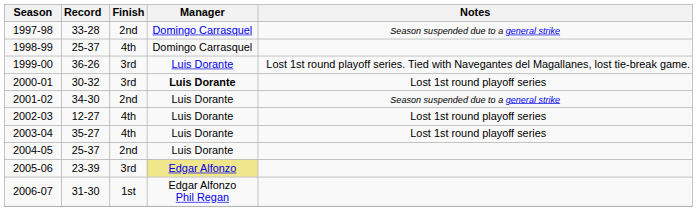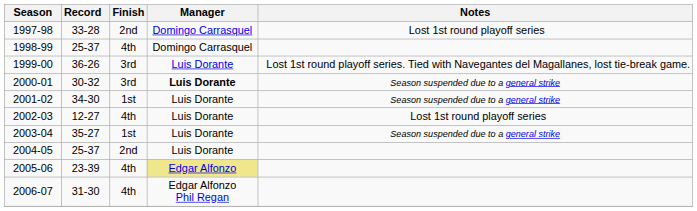1997-98 | Notes: Season suspended due to a general strike -> Lost 1st round playoff series
2000-01 | Notes: Lost 1st round playoff series -> Season suspended due to a general strike
2001-02 | Finish: 2nd -> 1st
2003-04 | Finish: 4th -> 1st
2003-04 | Notes: Lost 1st round playoff series -> Season suspended due to a general strike
2005-06 | Finish: 3rd -> 4th
2006-07 | Finish: 1st -> 4th
